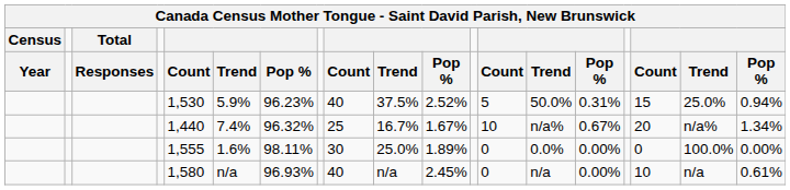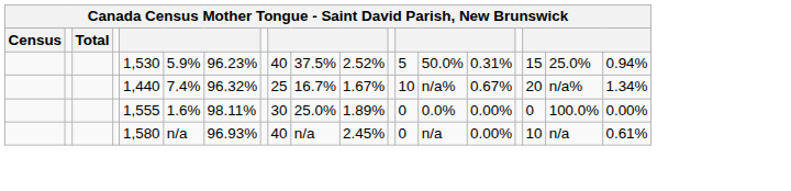- row: Year | Responses | Count | Trend | Pop % | Count | Trend | Pop % | Count | Trend | Pop % | Count | Trend | Pop %
